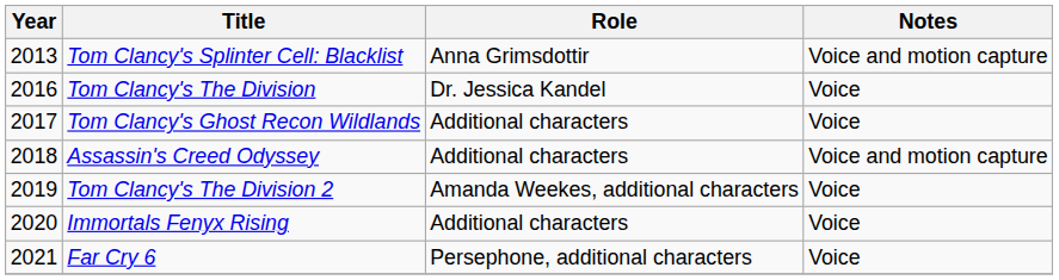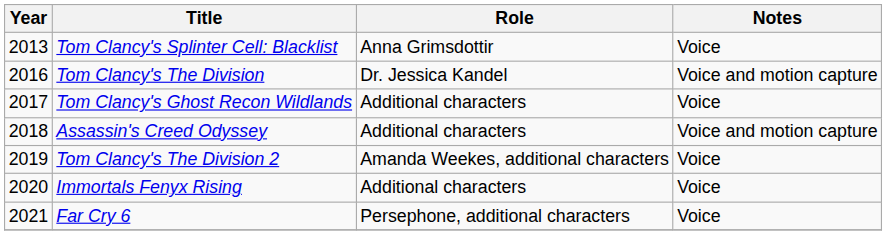Tom Clancy's Splinter Cell: Blacklist | Notes: Voice and motion capture -> Voice
Tom Clancy's The Division | Notes: Voice -> Voice and motion capture
